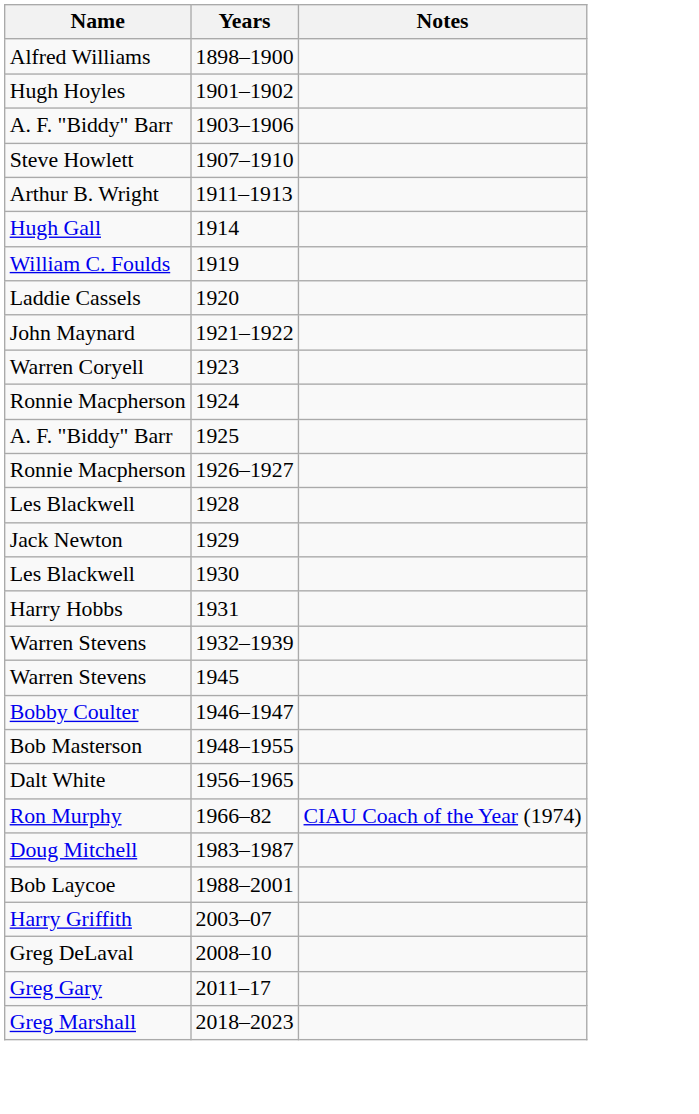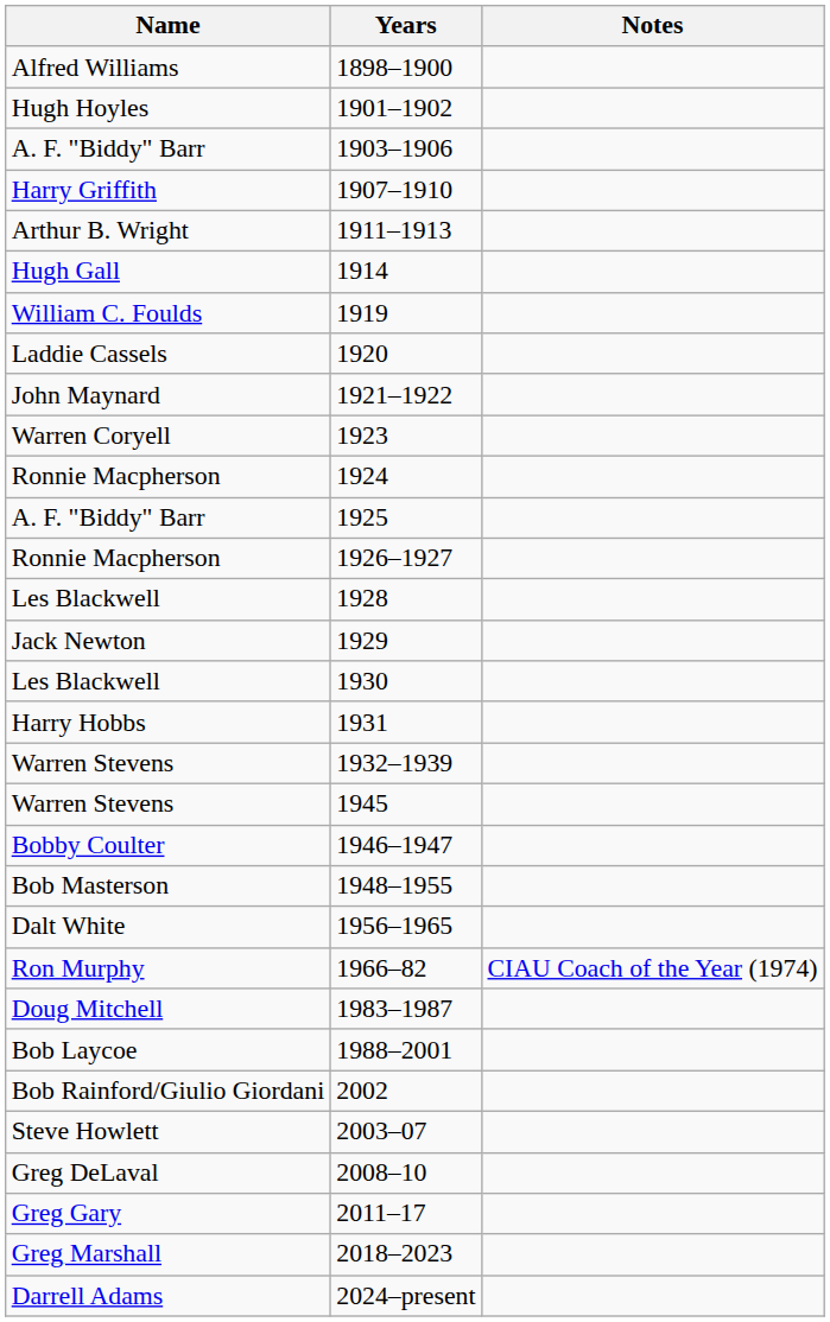1907–1910 | Name: Steve Howlett -> Harry Griffith
+ row: Bob Rainford/Giulio Giordani | 2002
2003–07 | Name: Harry Griffith -> Steve Howlett
+ row: Darrell Adams | 2024–present
